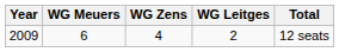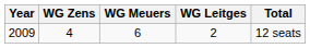columns swapped: WG Meuers <-> WG Zens
